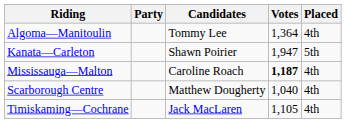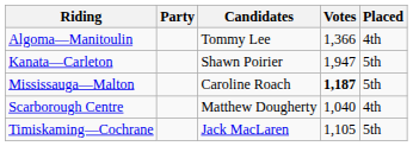Algoma—Manitoulin | Votes: 1,364 -> 1,366
Mississauga—Malton | Placed: 4th -> 5th
Timiskaming—Cochrane | Placed: 4th -> 5th
